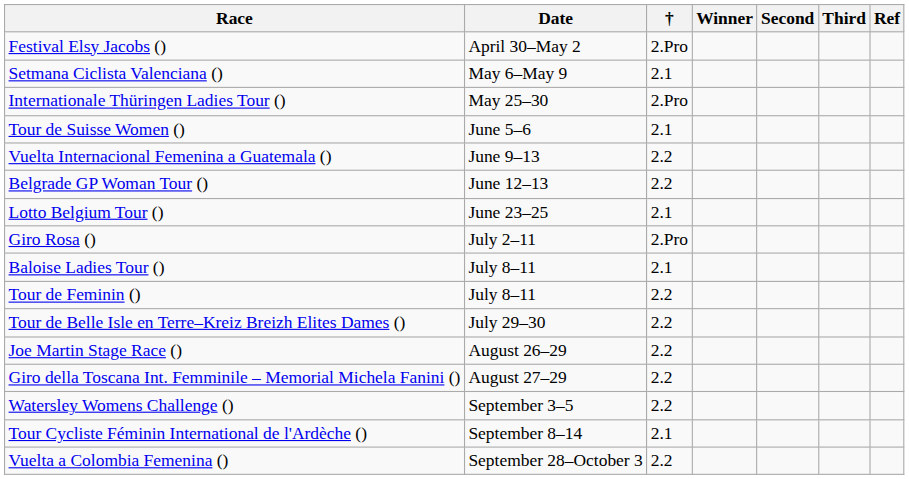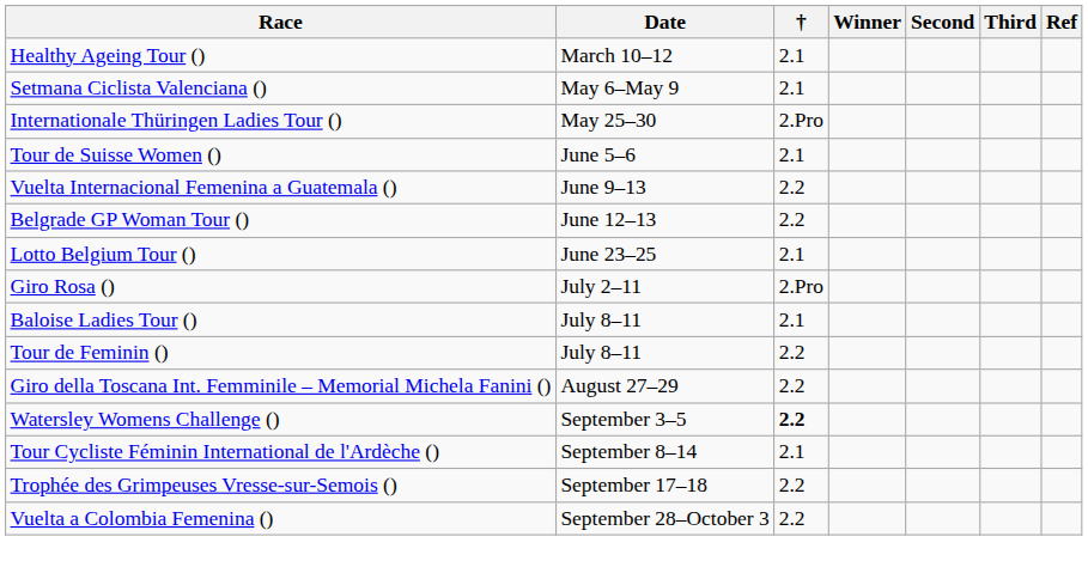+ row: Healthy Ageing Tour () | March 10–12 | 2.1
- row: Festival Elsy Jacobs () | April 30–May 2 | 2.Pro
- row: Tour de Belle Isle en Terre–Kreiz Breizh Elites Dames () | July 29–30 | 2.2
- row: Joe Martin Stage Race () | August 26–29 | 2.2
Watersley Womens Challenge () | †: normal -> bold
+ row: Trophée des Grimpeuses Vresse-sur-Semois () | September 17–18 | 2.2
